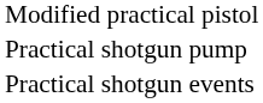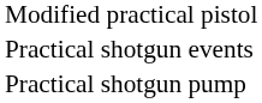rows swapped: Practical shotgun events <-> Practical shotgun pump
